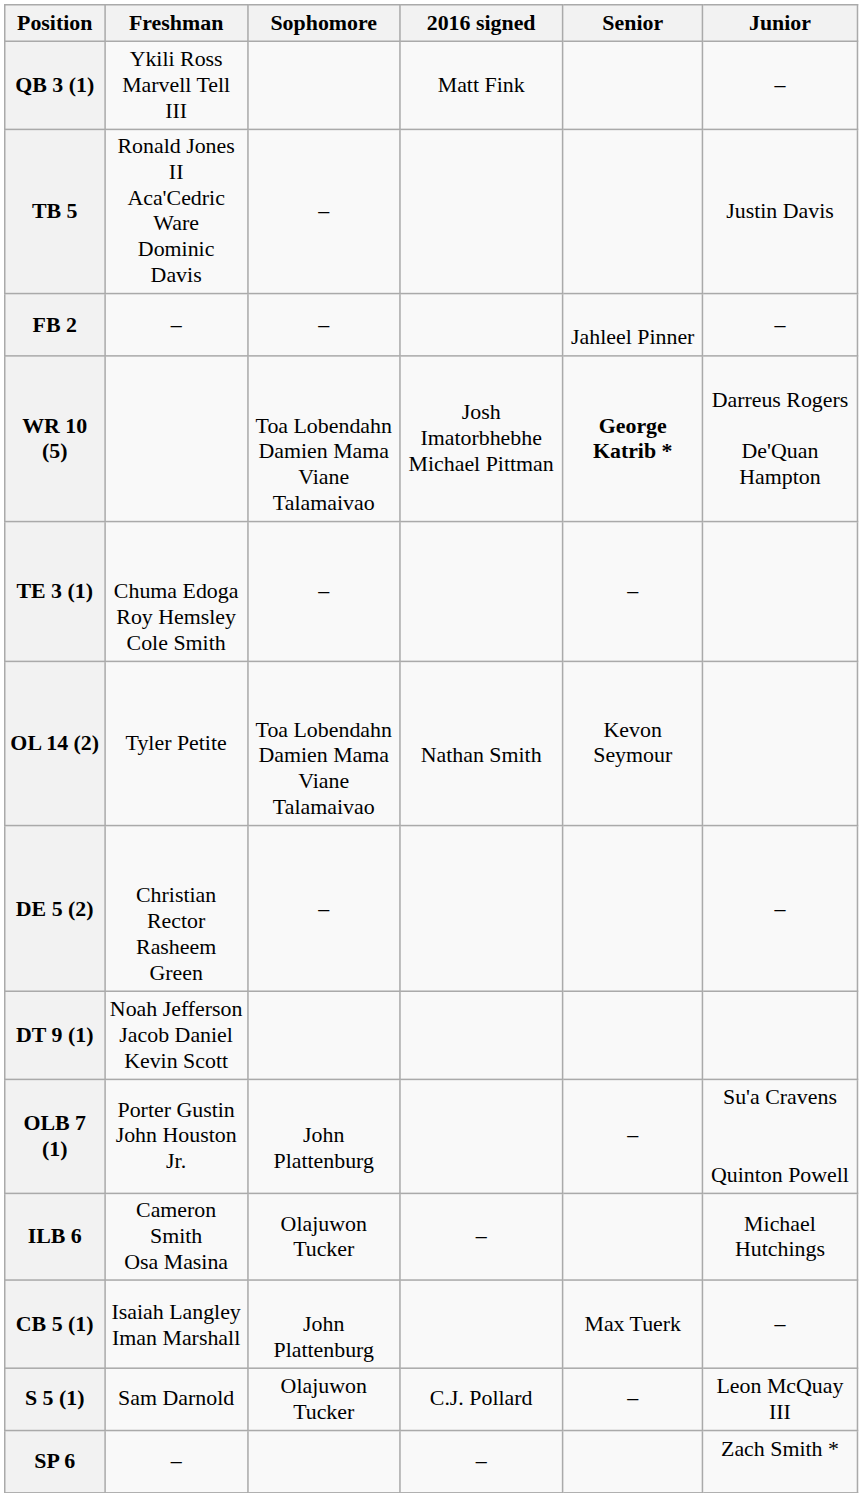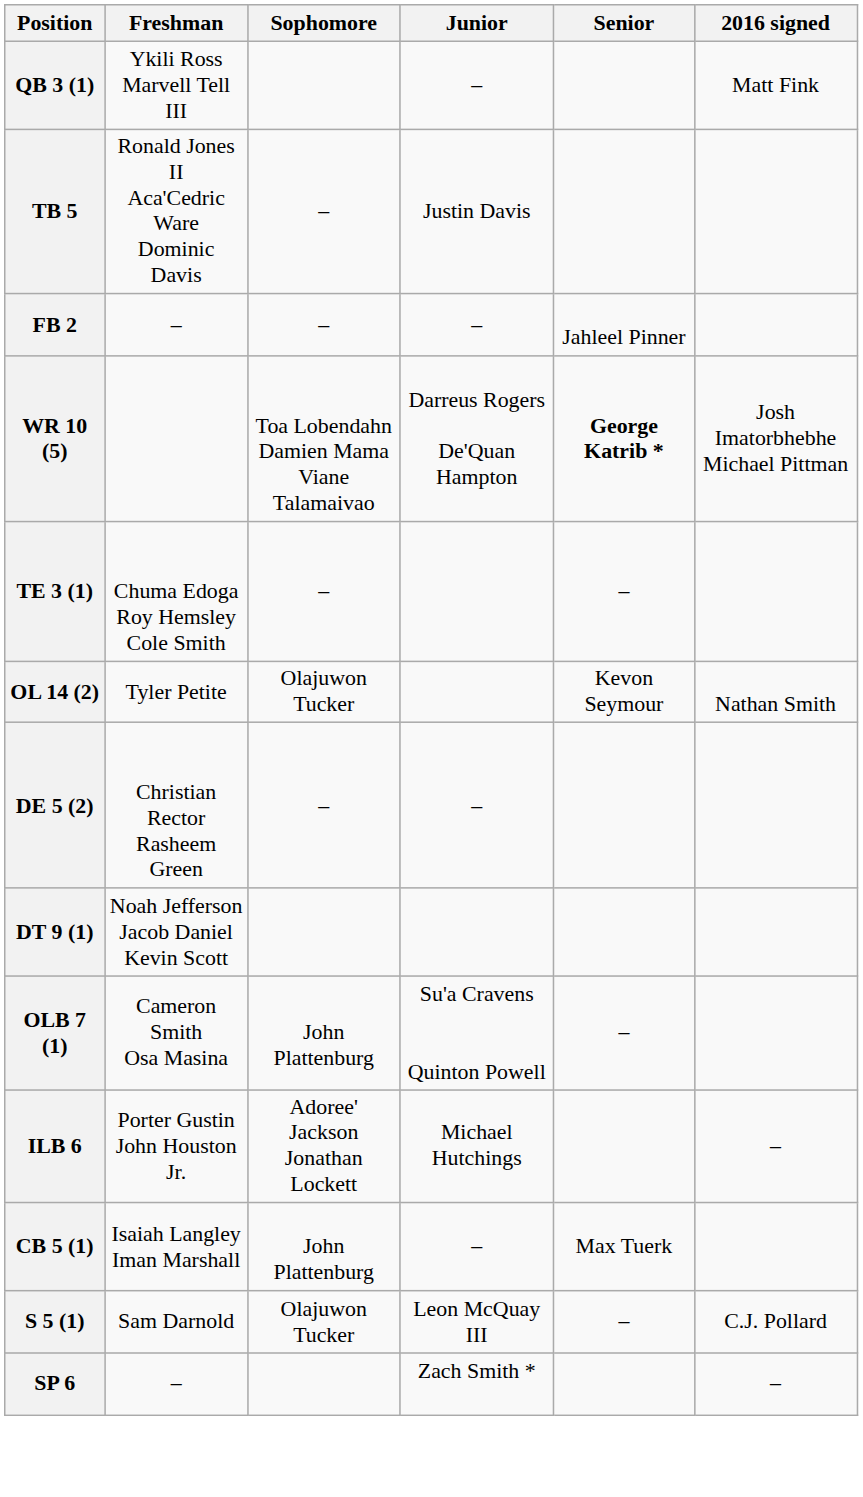columns swapped: Junior <-> 2016 signed
OL 14 (2) | Sophomore: Toa Lobendahn Damien Mama Viane Talamaivao -> Olajuwon Tucker
OLB 7 (1) | Freshman: Porter Gustin John Houston Jr. -> Cameron Smith Osa Masina
ILB 6 | Freshman: Cameron Smith Osa Masina -> Porter Gustin John Houston Jr.
ILB 6 | Sophomore: Olajuwon Tucker -> Adoree' Jackson Jonathan Lockett
